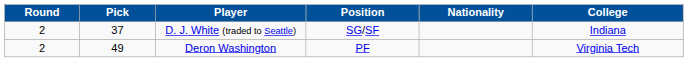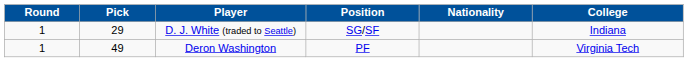D. J. White (traded to Seattle) | Round: 2 -> 1
D. J. White (traded to Seattle) | Pick: 37 -> 29
Deron Washington | Round: 2 -> 1
